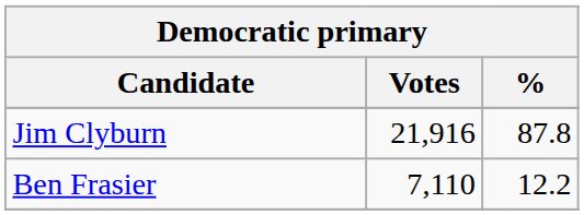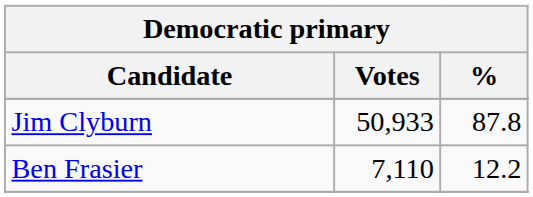Jim Clyburn | Votes: 21,916 -> 50,933
